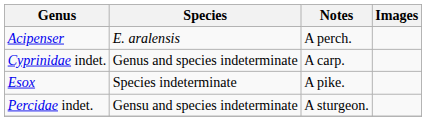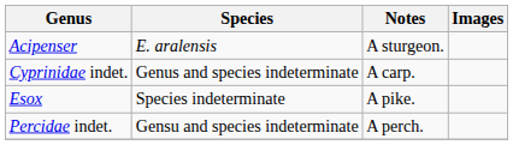Acipenser | Notes: A perch. -> A sturgeon.
Percidae indet. | Notes: A sturgeon. -> A perch.
